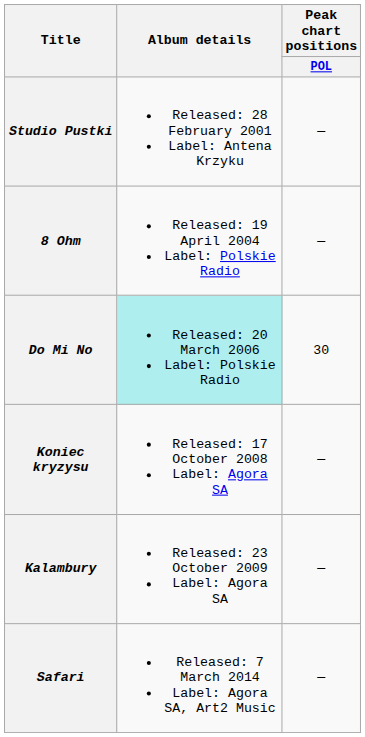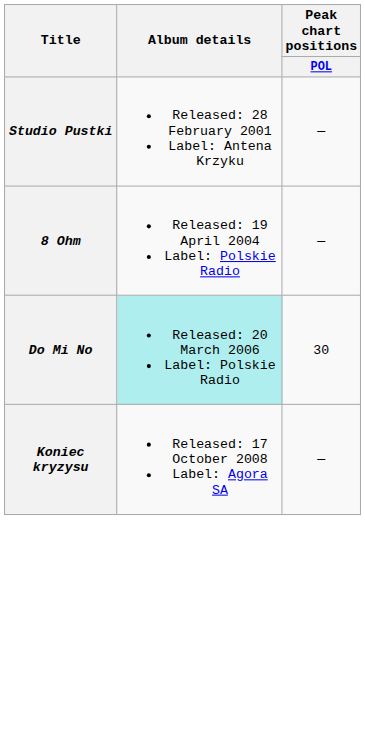- row: Kalambury | Released: 23 October 2009 Label: Agora SA | —
- row: Safari | Released: 7 March 2014 Label: Agora SA, Art2 Music | —
